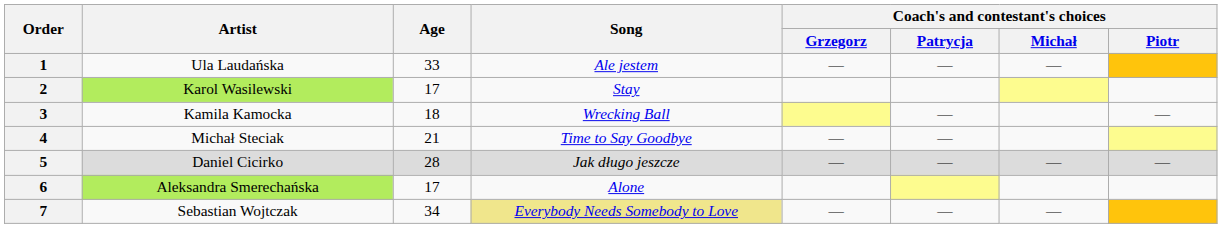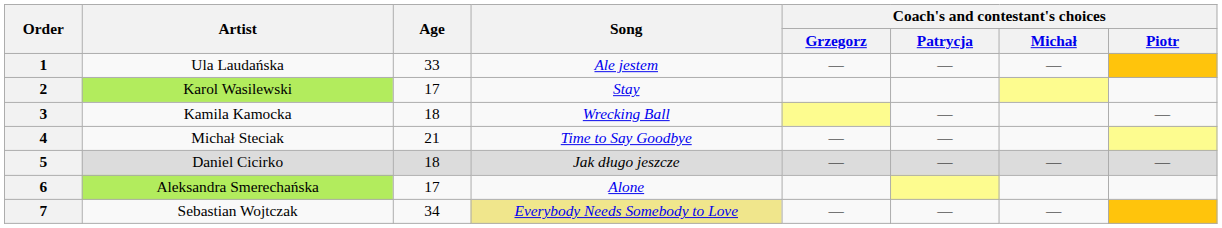5 | Age: 28 -> 18
